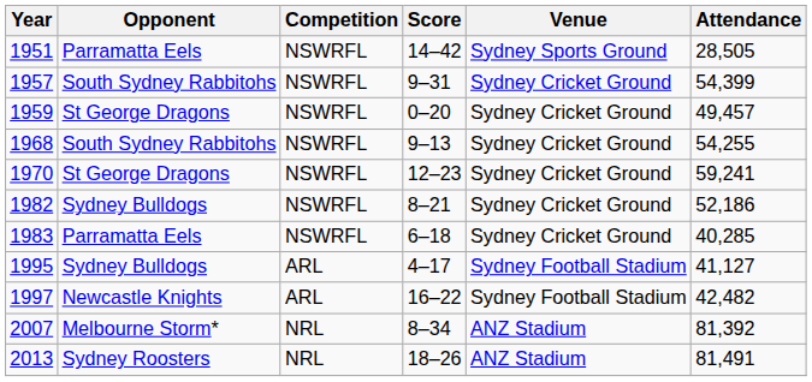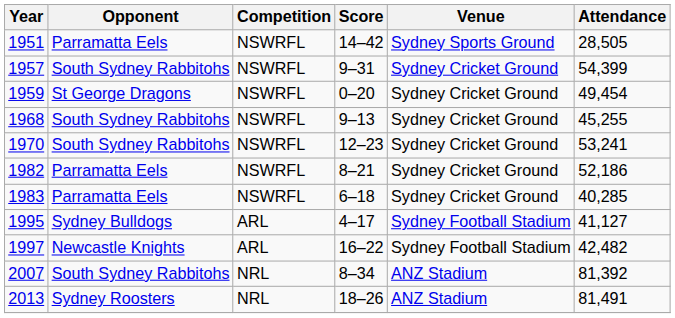1959 | Attendance: 49,457 -> 49,454
1968 | Attendance: 54,255 -> 45,255
1970 | Opponent: St George Dragons -> South Sydney Rabbitohs
1970 | Attendance: 59,241 -> 53,241
1982 | Opponent: Sydney Bulldogs -> Parramatta Eels
2007 | Opponent: Melbourne Storm* -> South Sydney Rabbitohs
